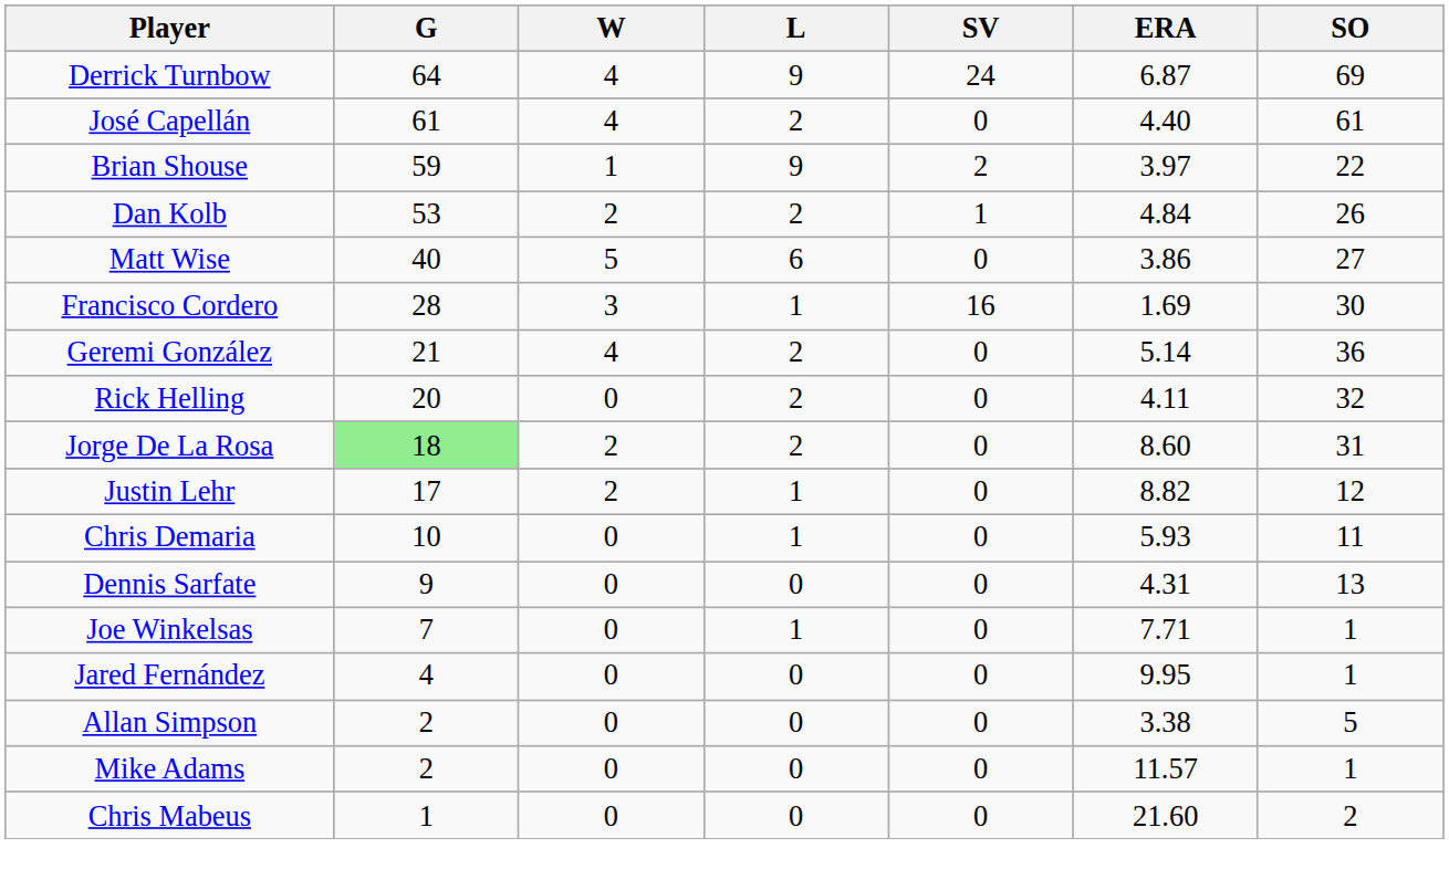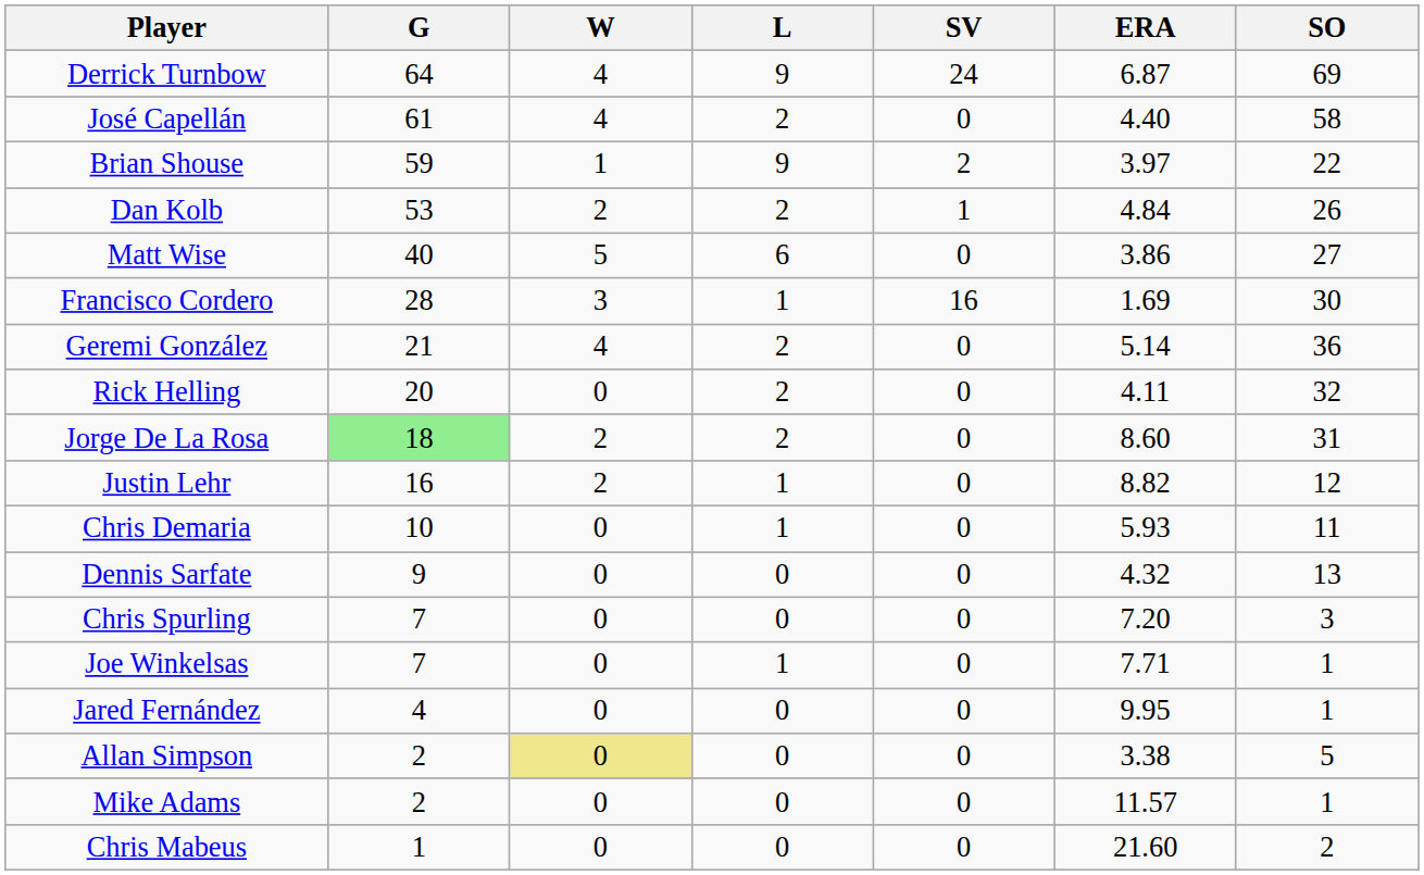José Capellán | SO: 61 -> 58
Justin Lehr | G: 17 -> 16
Dennis Sarfate | ERA: 4.31 -> 4.32
+ row: Chris Spurling | 7 | 0 | 0 | 0 | 7.20 | 3
Allan Simpson | W: no background -> khaki background
